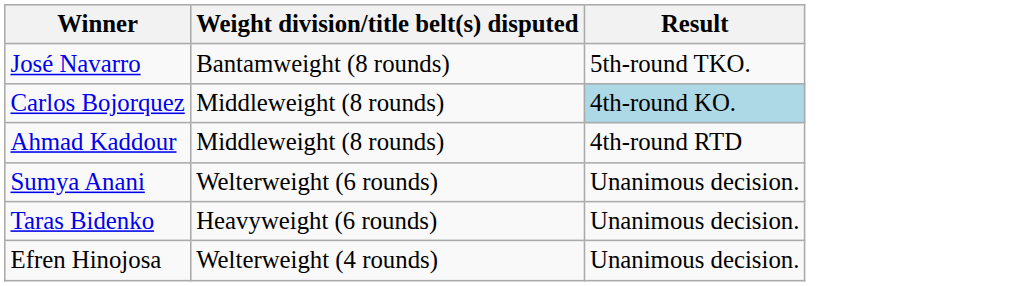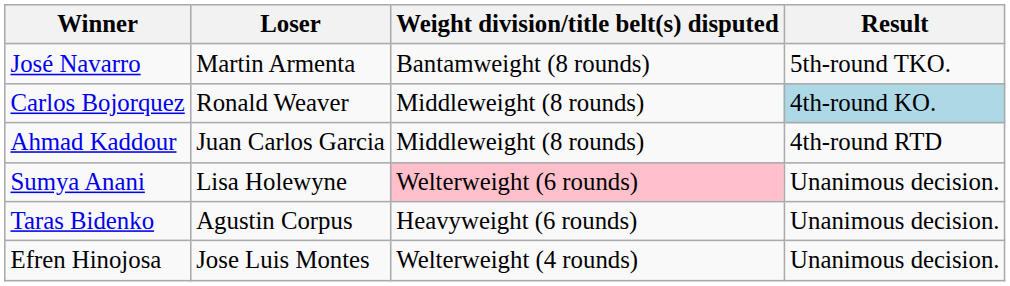+ column: Loser | Martin Armenta | Ronald Weaver | Juan Carlos Garcia | Lisa Holewyne | Agustin Corpus | Jose Luis Montes
Sumya Anani | Weight division/title belt(s) disputed: no background -> pink background
